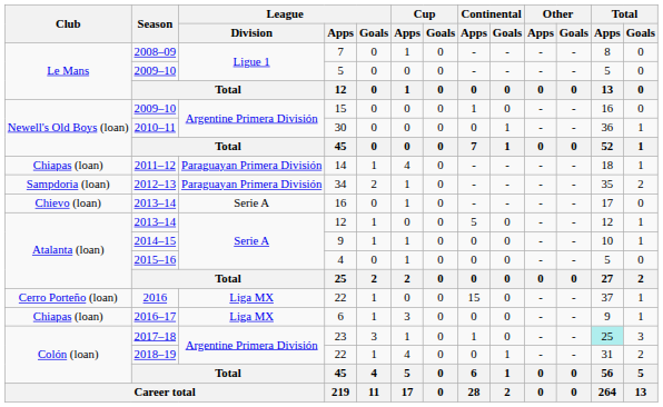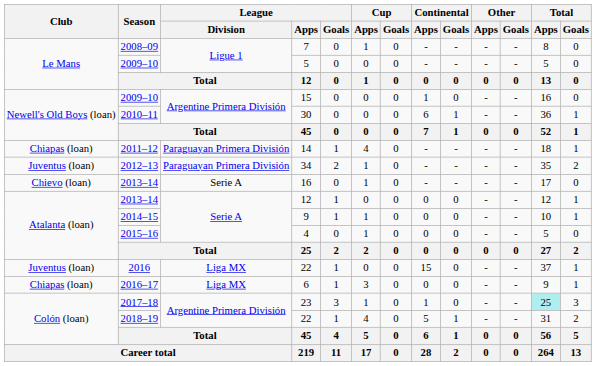30 | Continental / Apps: 0 -> 6
34 | Club: Sampdoria (loan) -> Juventus (loan)
2013–14 / 12 | Continental / Apps: 5 -> 0
2016 / 22 | Club: Cerro Porteño (loan) -> Juventus (loan)
2018–19 / 22 | Continental / Apps: 0 -> 5
